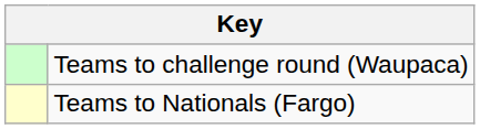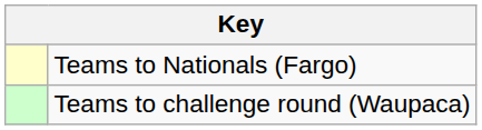rows swapped: Teams to Nationals (Fargo) <-> Teams to challenge round (Waupaca)
